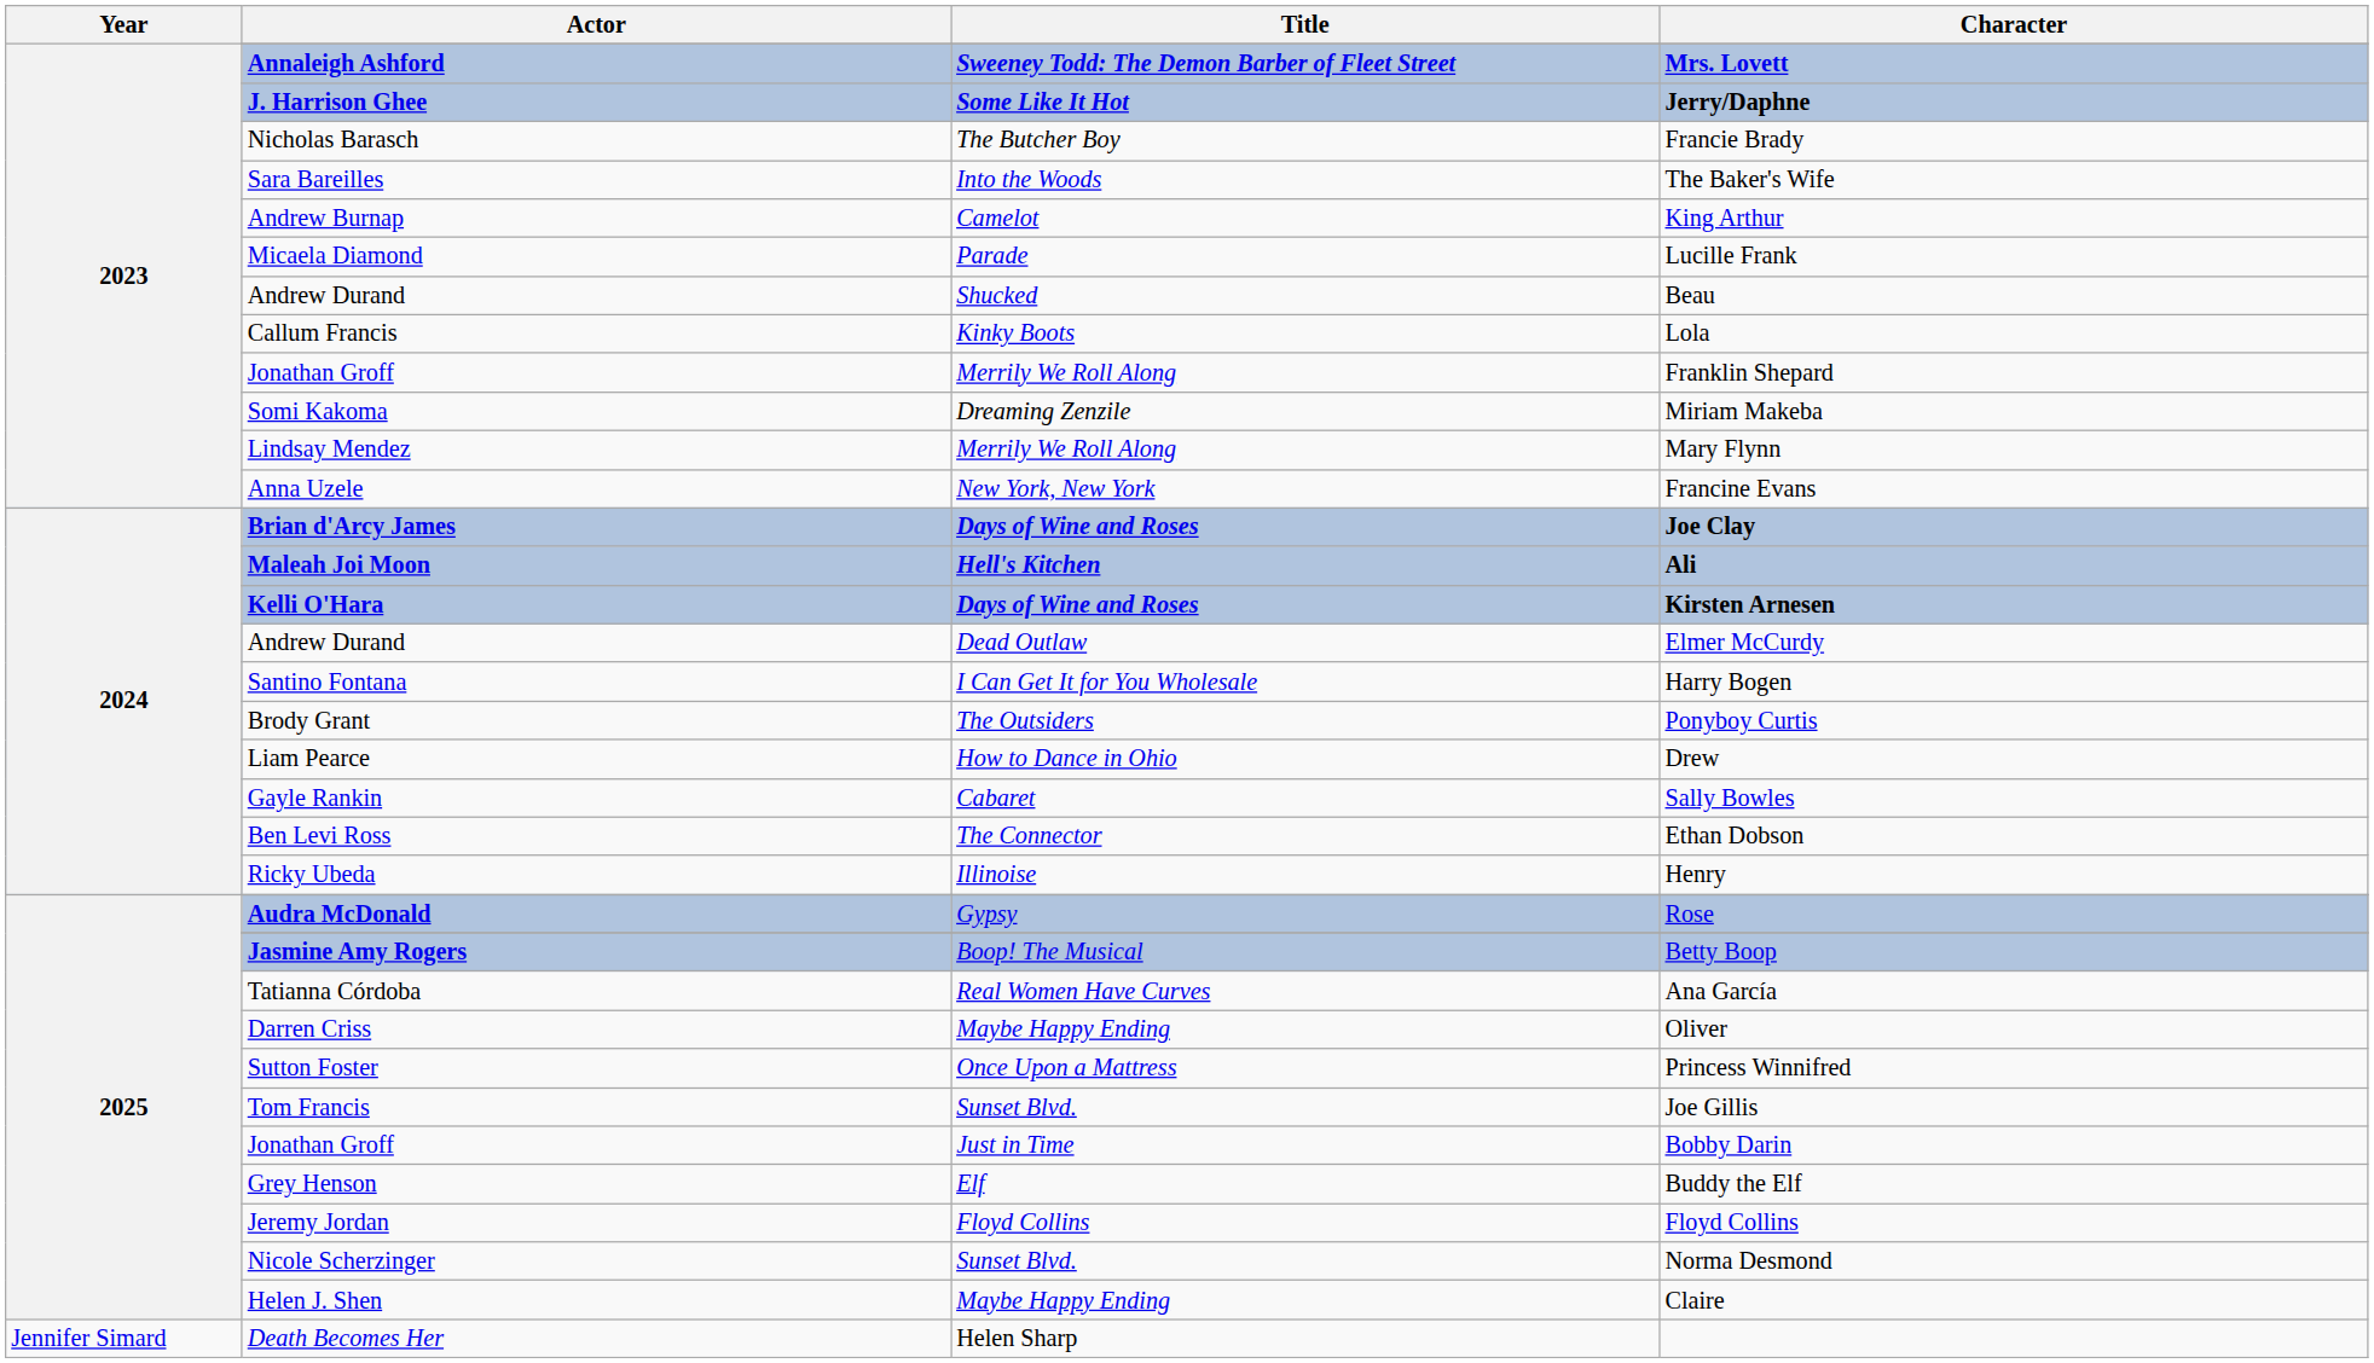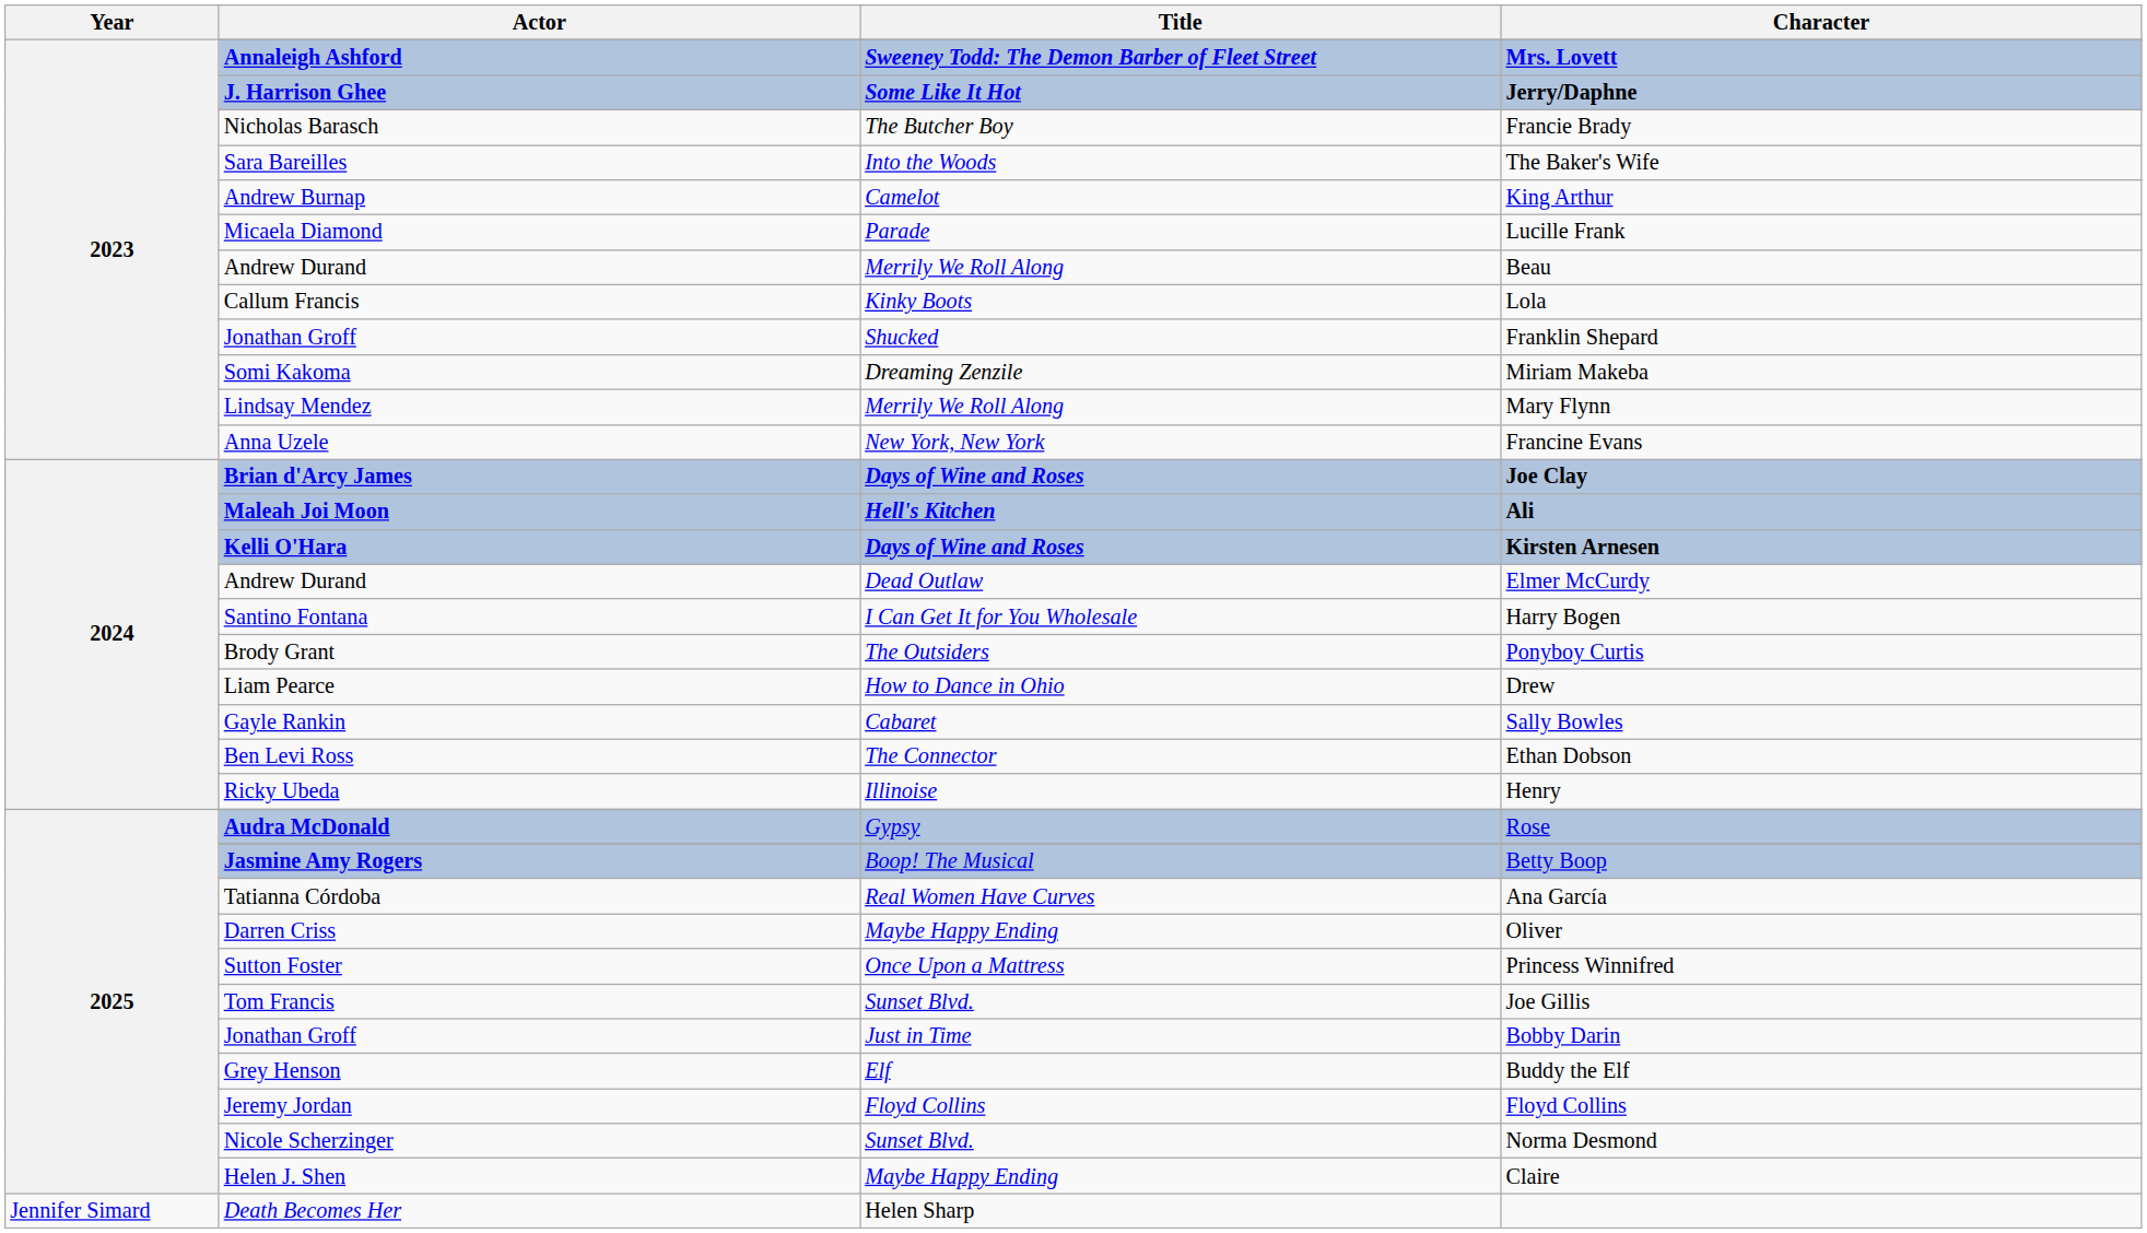Beau | Title: Shucked -> Merrily We Roll Along
Franklin Shepard | Title: Merrily We Roll Along -> Shucked
